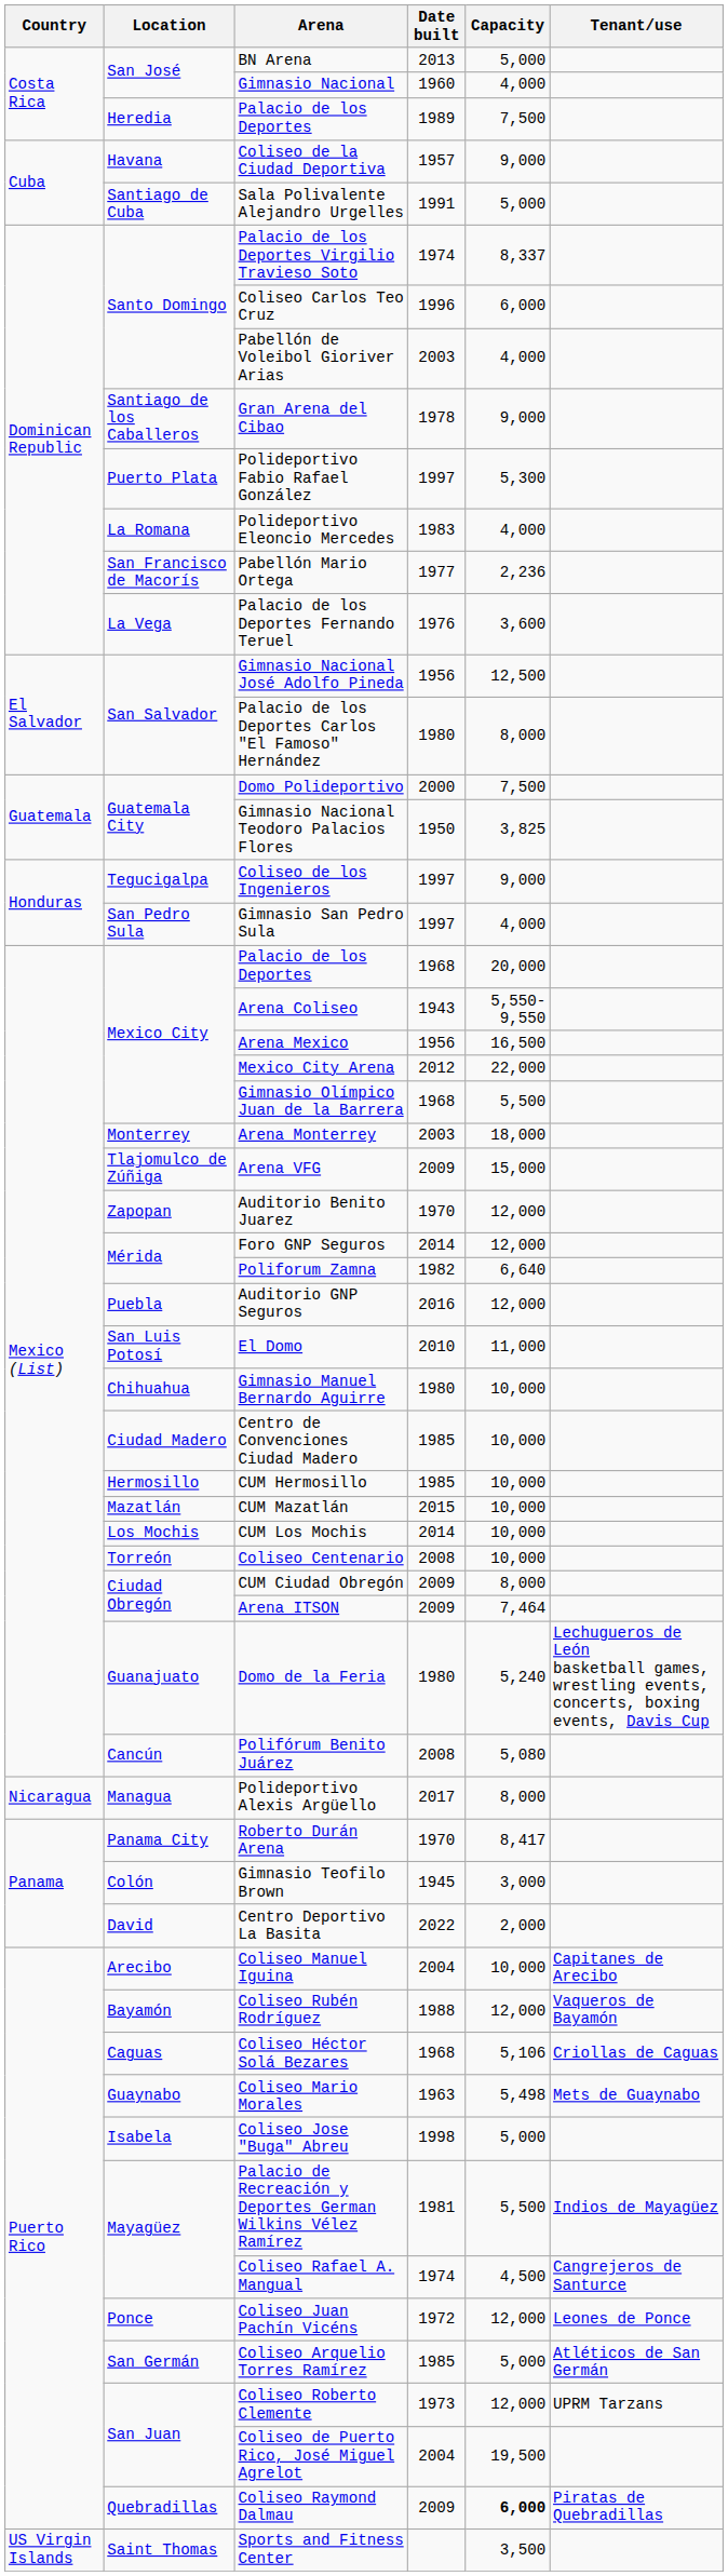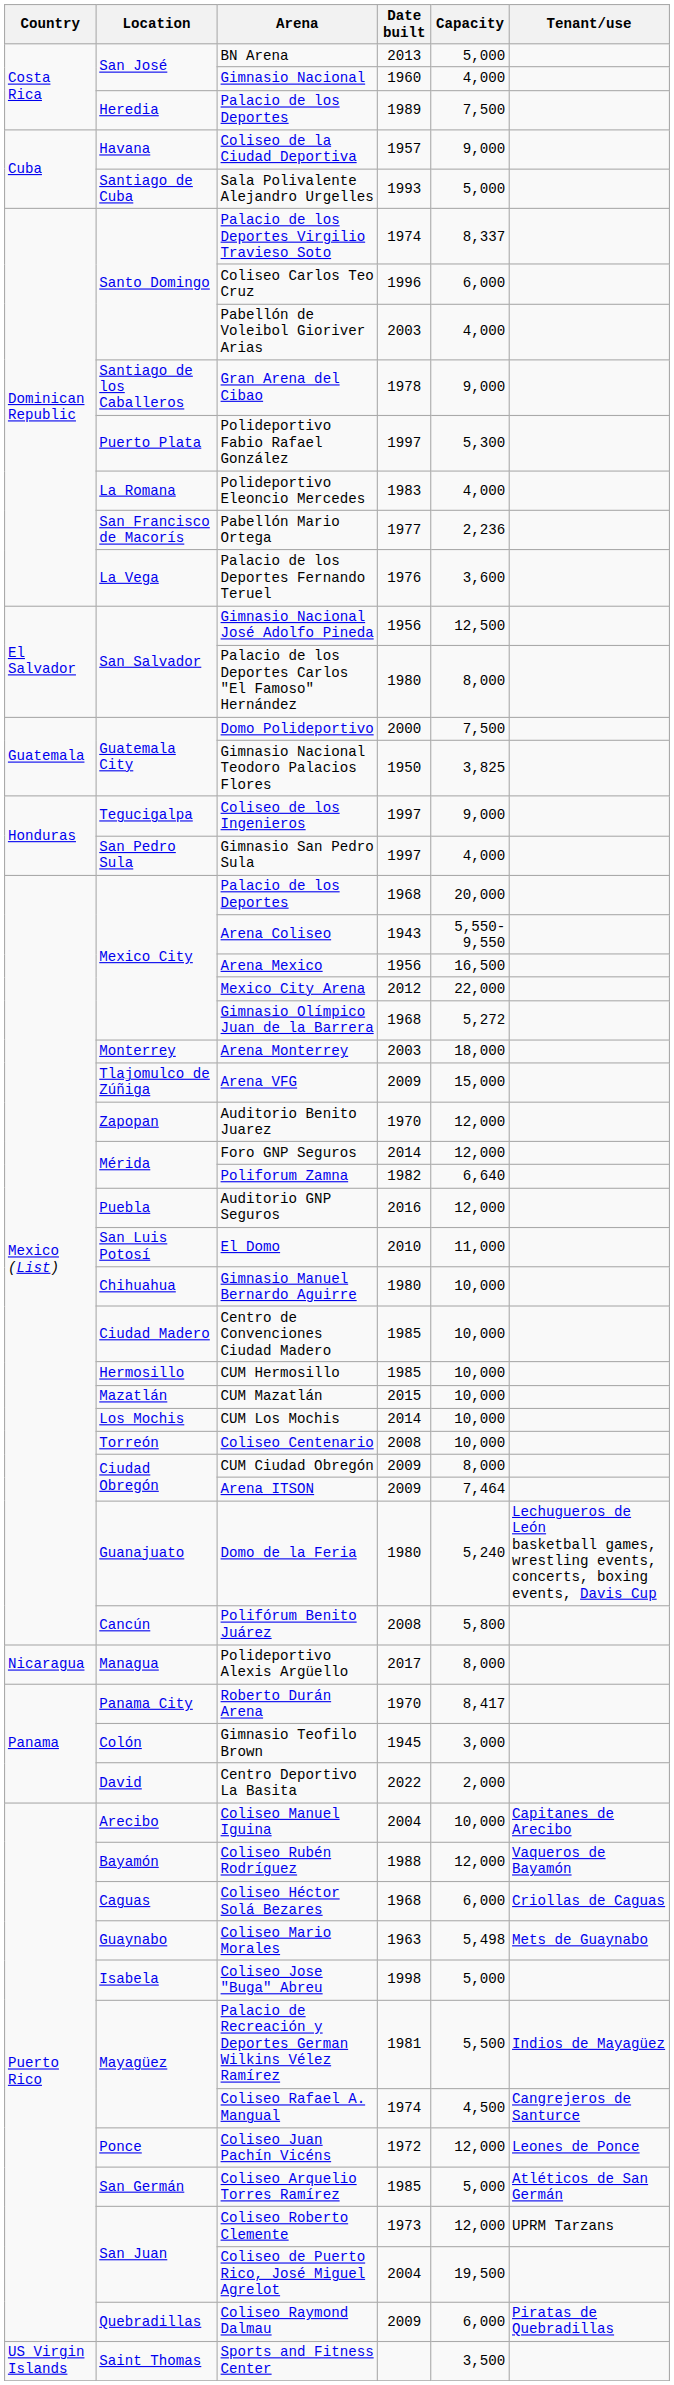Sala Polivalente Alejandro Urgelles | Date built: 1991 -> 1993
Gimnasio Olímpico Juan de la Barrera | Capacity: 5,500 -> 5,272
Polifórum Benito Juárez | Capacity: 5,080 -> 5,800
Coliseo Héctor Solá Bezares | Capacity: 5,106 -> 6,000
Coliseo Raymond Dalmau | Capacity: bold -> normal
